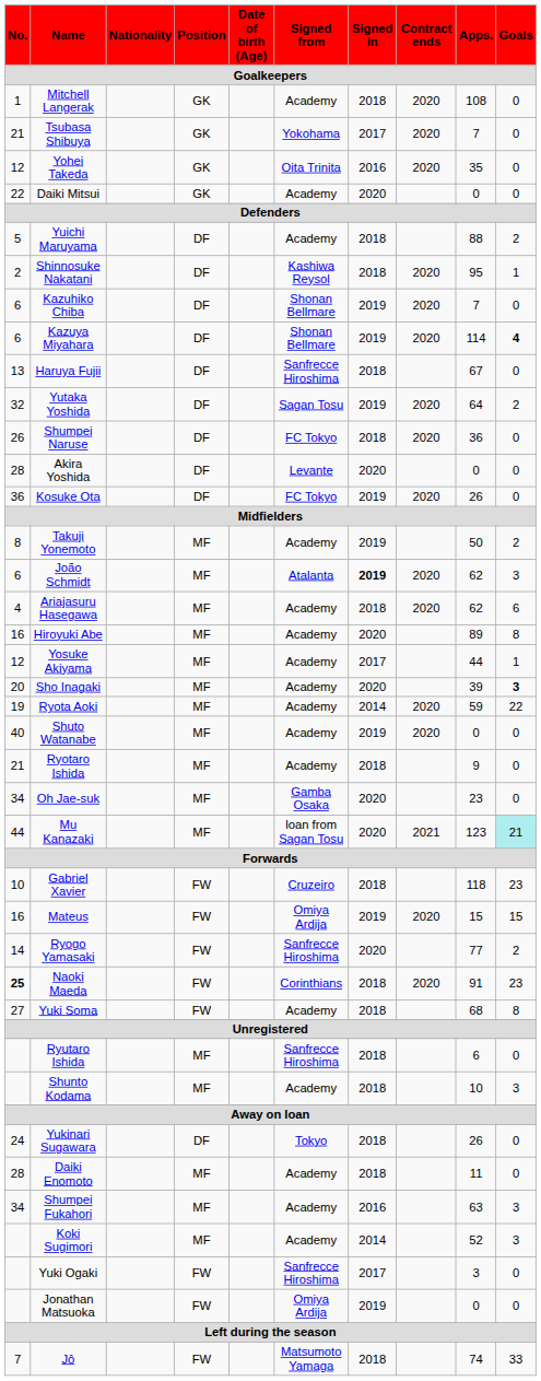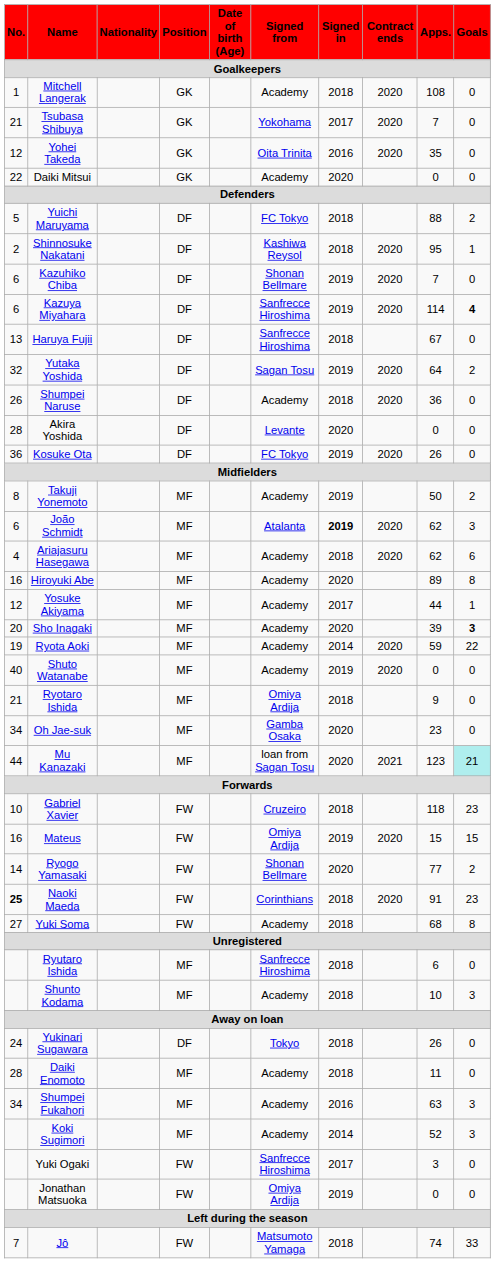Yuichi Maruyama | Signed from: Academy -> FC Tokyo
Kazuya Miyahara | Signed from: Shonan Bellmare -> Sanfrecce Hiroshima
Shumpei Naruse | Signed from: FC Tokyo -> Academy
Ryotaro Ishida | Signed from: Academy -> Omiya Ardija
Ryogo Yamasaki | Signed from: Sanfrecce Hiroshima -> Shonan Bellmare
